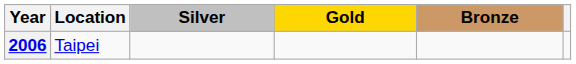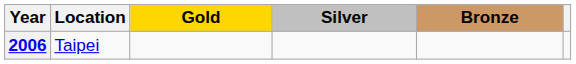columns swapped: Gold <-> Silver
